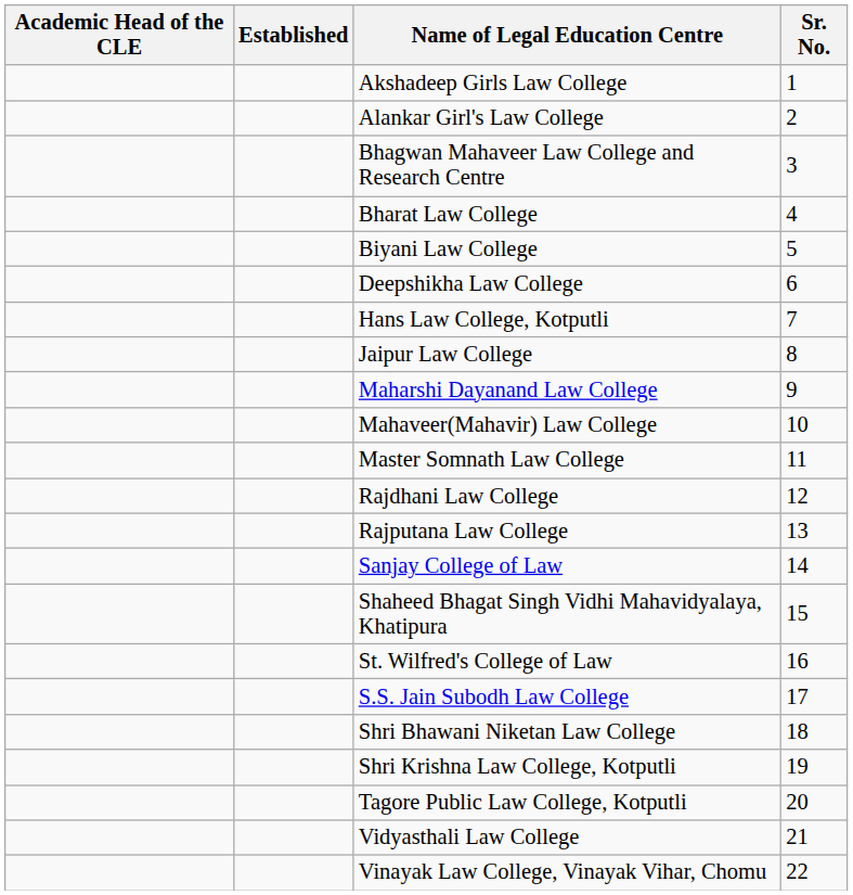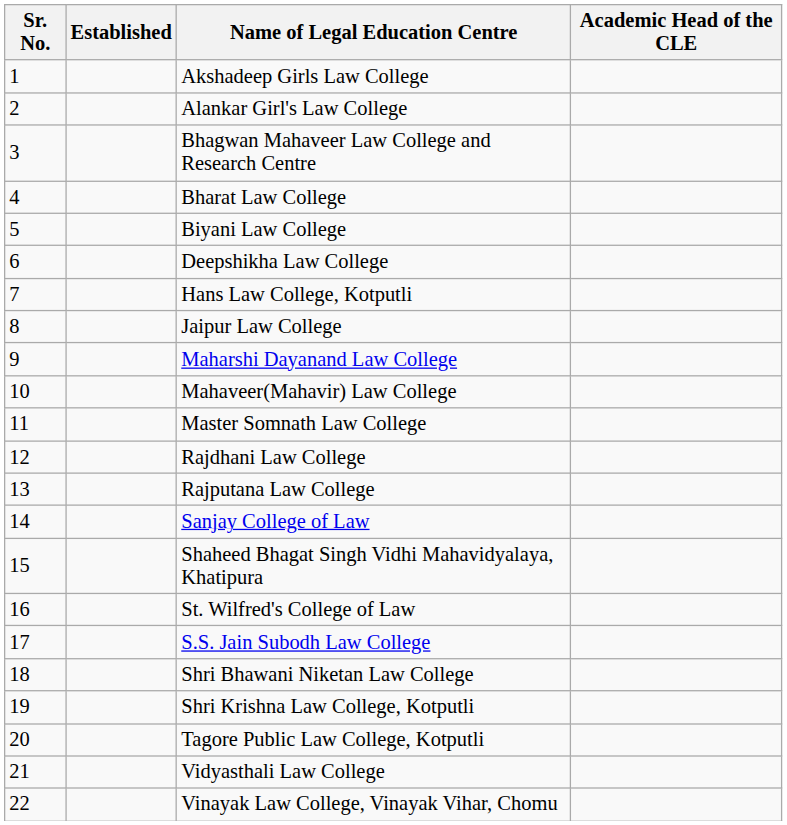columns swapped: Sr. No. <-> Academic Head of the CLE
